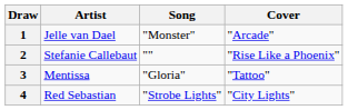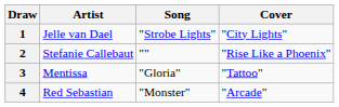1 | Song: "Monster" -> "Strobe Lights"
1 | Cover: "Arcade" -> "City Lights"
4 | Song: "Strobe Lights" -> "Monster"
4 | Cover: "City Lights" -> "Arcade"
